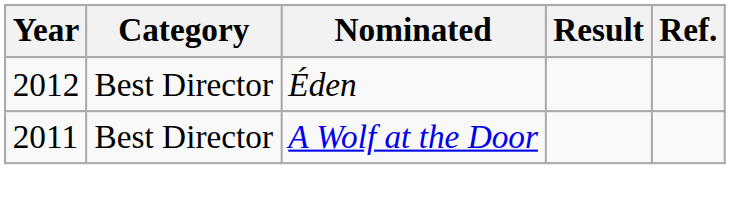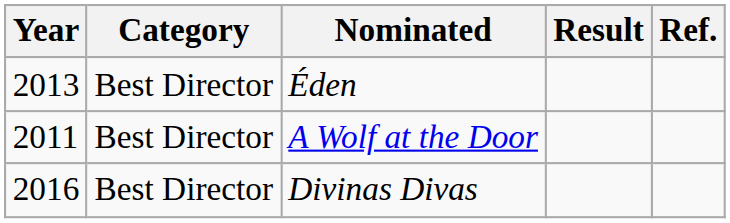Éden | Year: 2012 -> 2013
+ row: 2016 | Best Director | Divinas Divas
